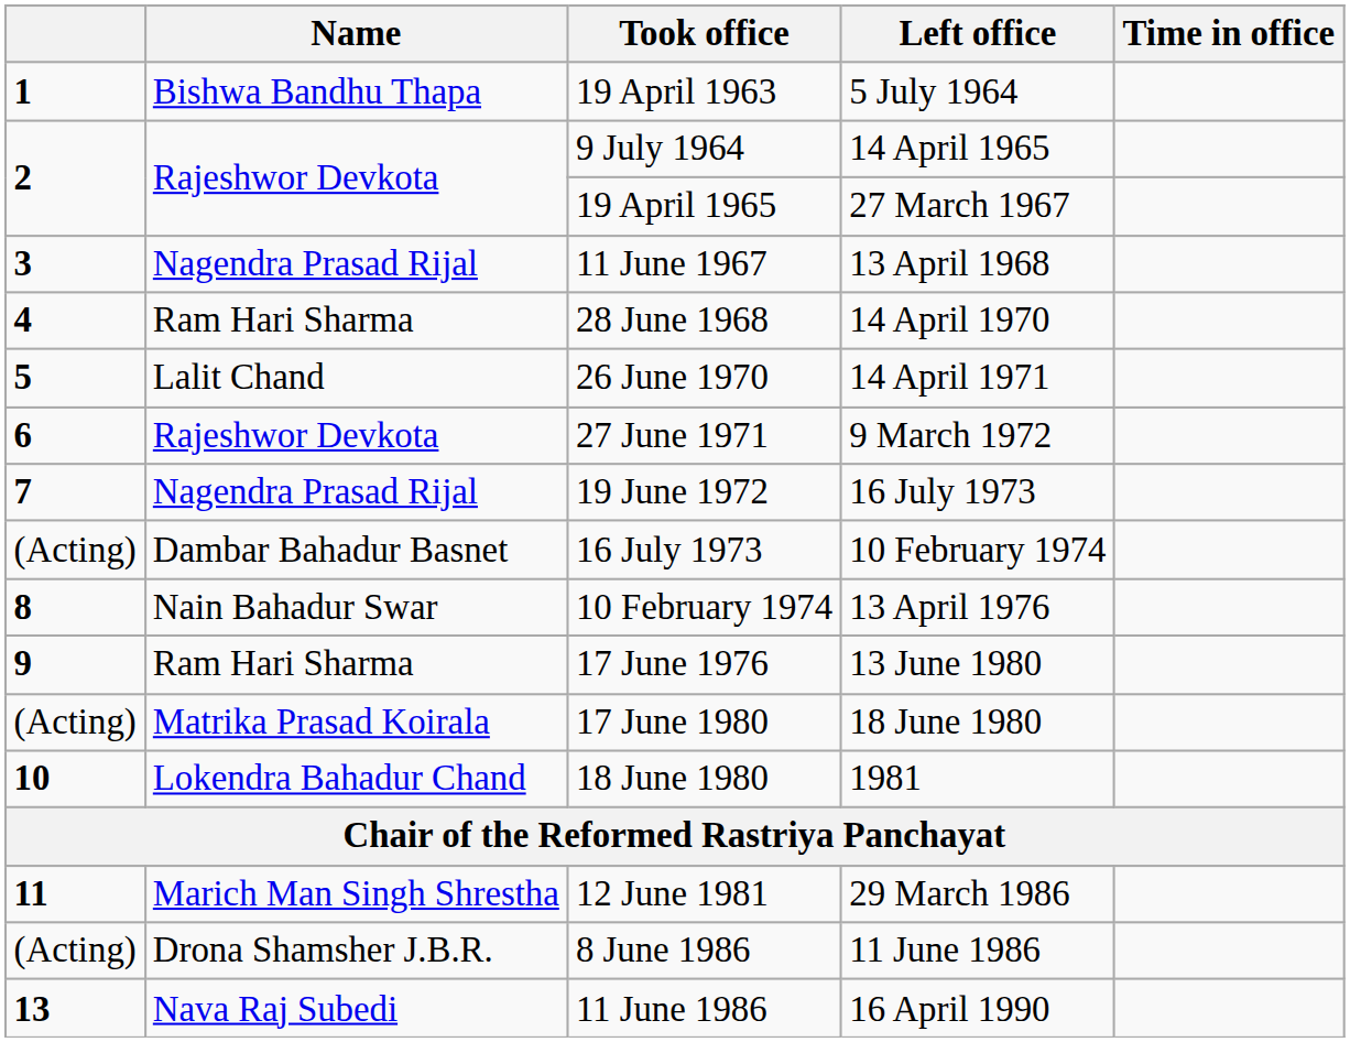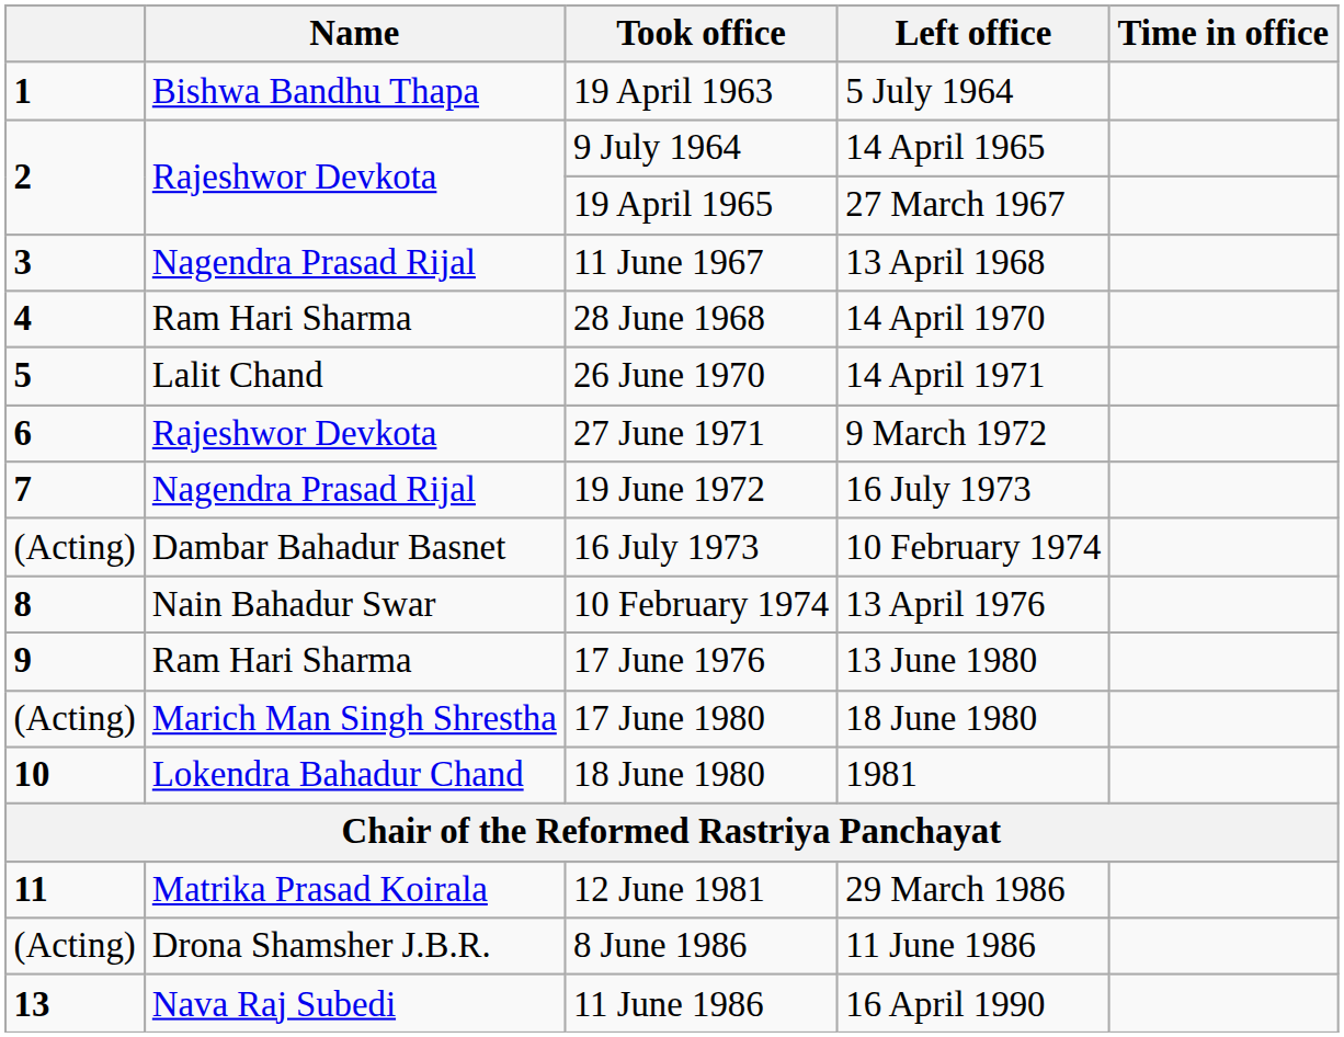17 June 1980 | Name: Matrika Prasad Koirala -> Marich Man Singh Shrestha
12 June 1981 | Name: Marich Man Singh Shrestha -> Matrika Prasad Koirala
